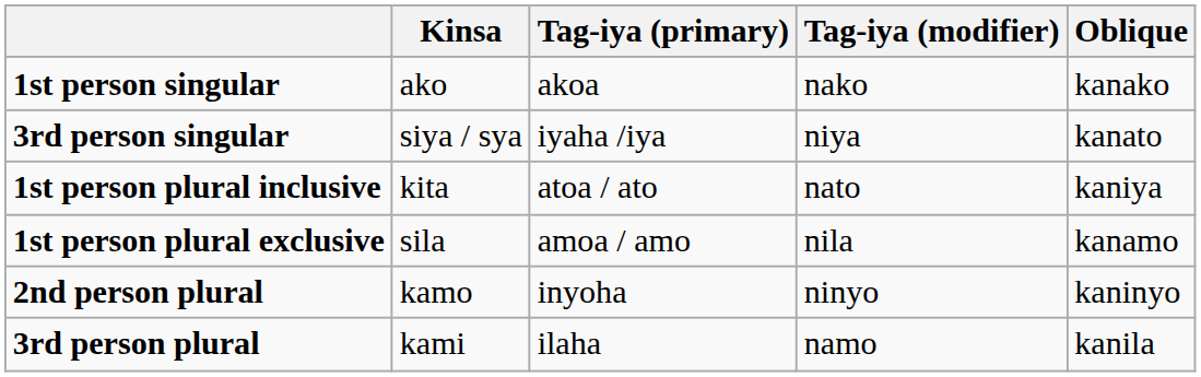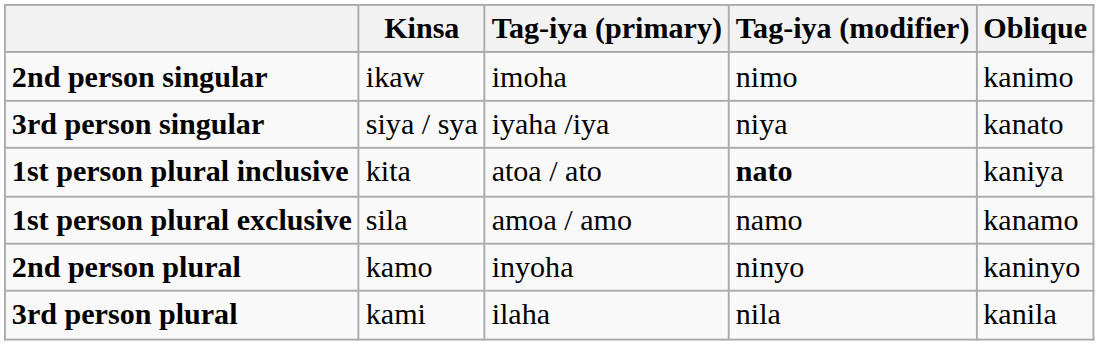- row: 1st person singular | ako | akoa | nako | kanako
+ row: 2nd person singular | ikaw | imoha | nimo | kanimo
1st person plural inclusive | Tag-iya (modifier): normal -> bold
1st person plural exclusive | Tag-iya (modifier): nila -> namo
3rd person plural | Tag-iya (modifier): namo -> nila
